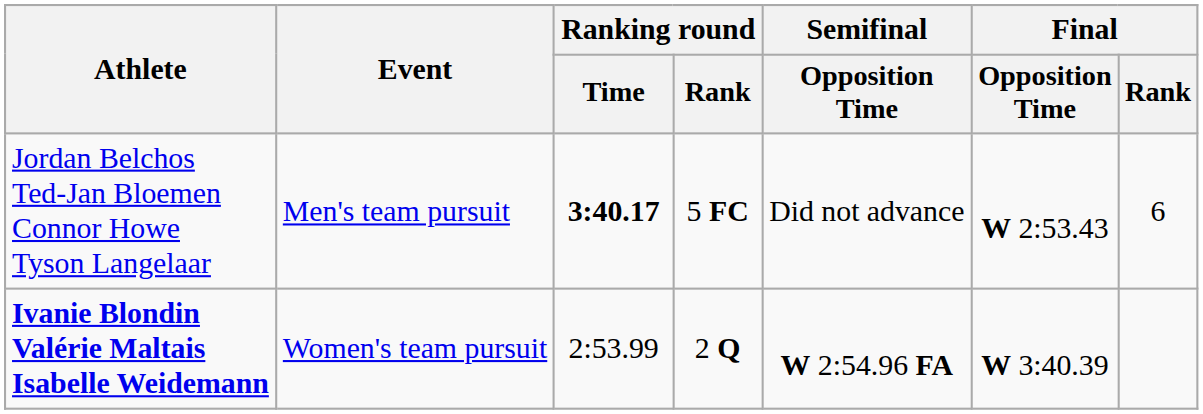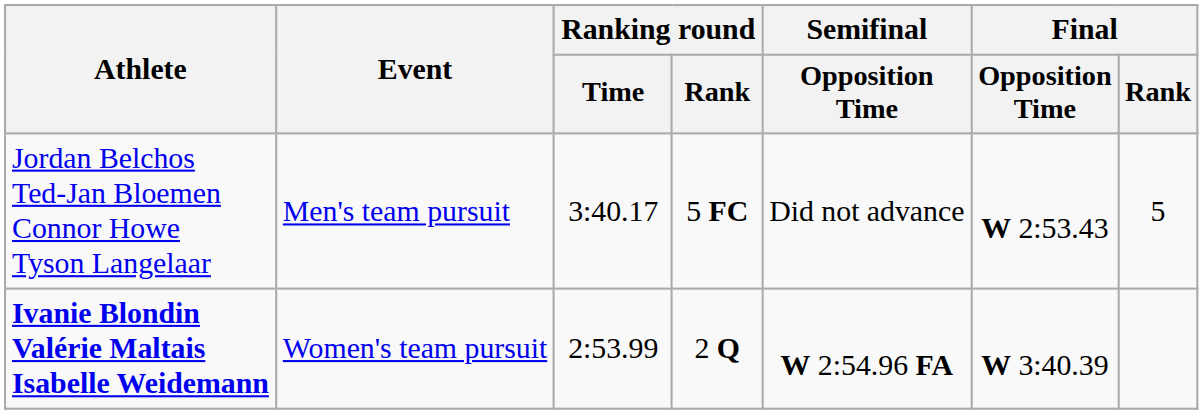Jordan Belchos Ted-Jan Bloemen Connor Howe Tyson Langelaar | Ranking round / Time: bold -> normal
Jordan Belchos Ted-Jan Bloemen Connor Howe Tyson Langelaar | Final / Rank: 6 -> 5
